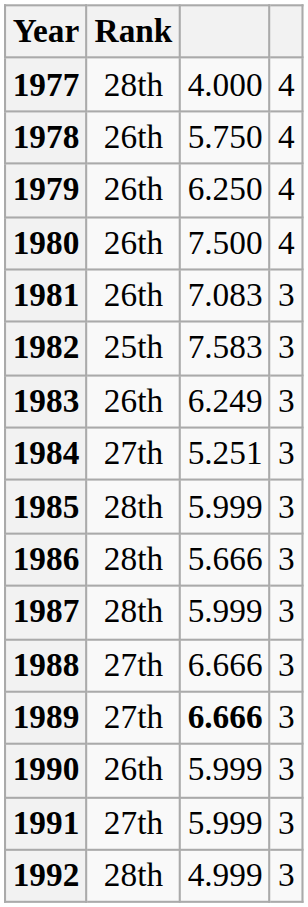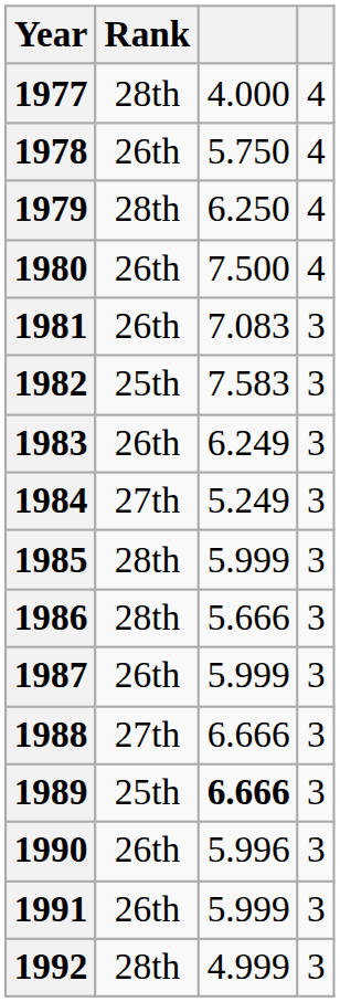1979 | Rank: 26th -> 28th
1984 | column 3: 5.251 -> 5.249
1987 | Rank: 28th -> 26th
1989 | Rank: 27th -> 25th
1990 | column 3: 5.999 -> 5.996
1991 | Rank: 27th -> 26th
